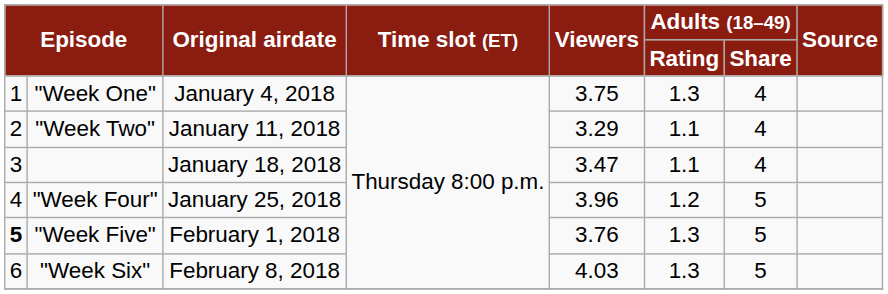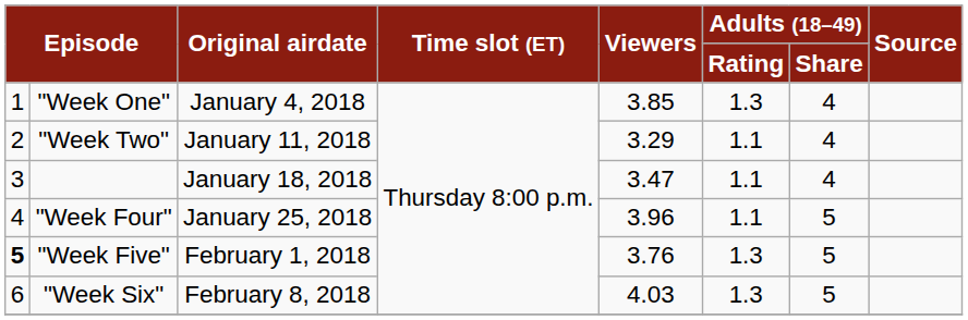"Week One" | Viewers: 3.75 -> 3.85
"Week Four" | Adults (18–49) / Rating: 1.2 -> 1.1
